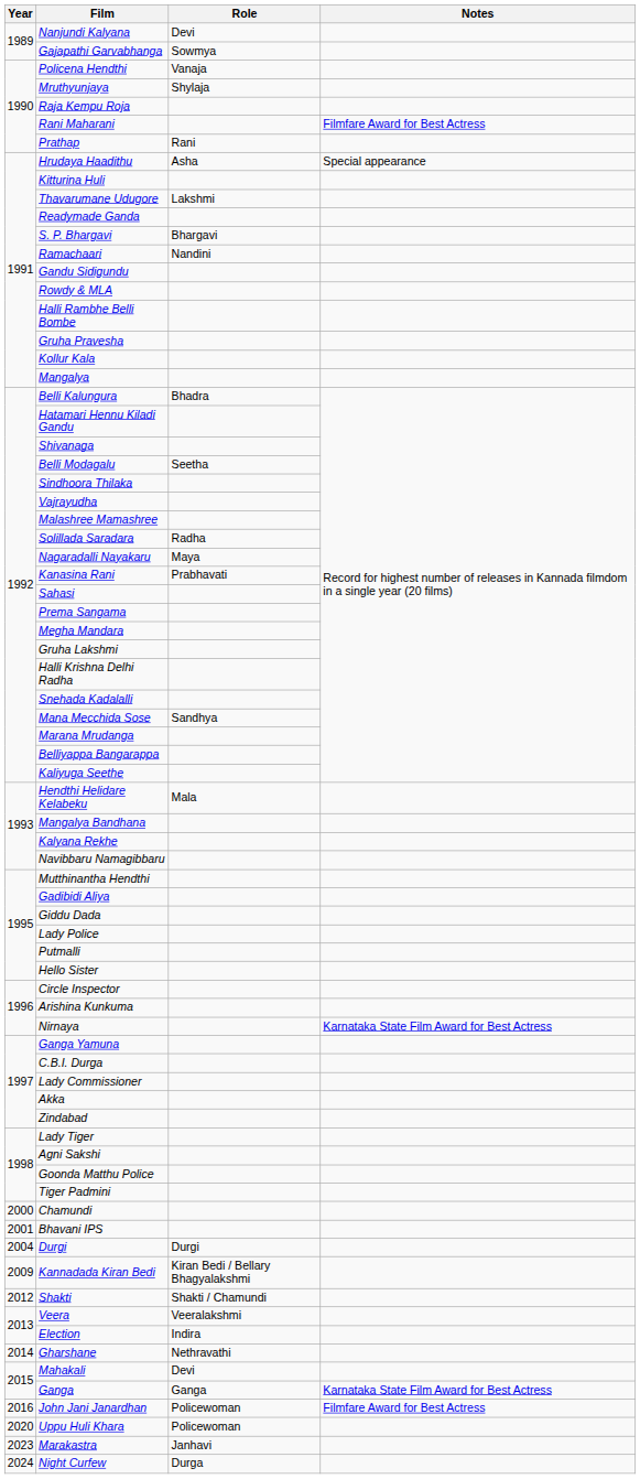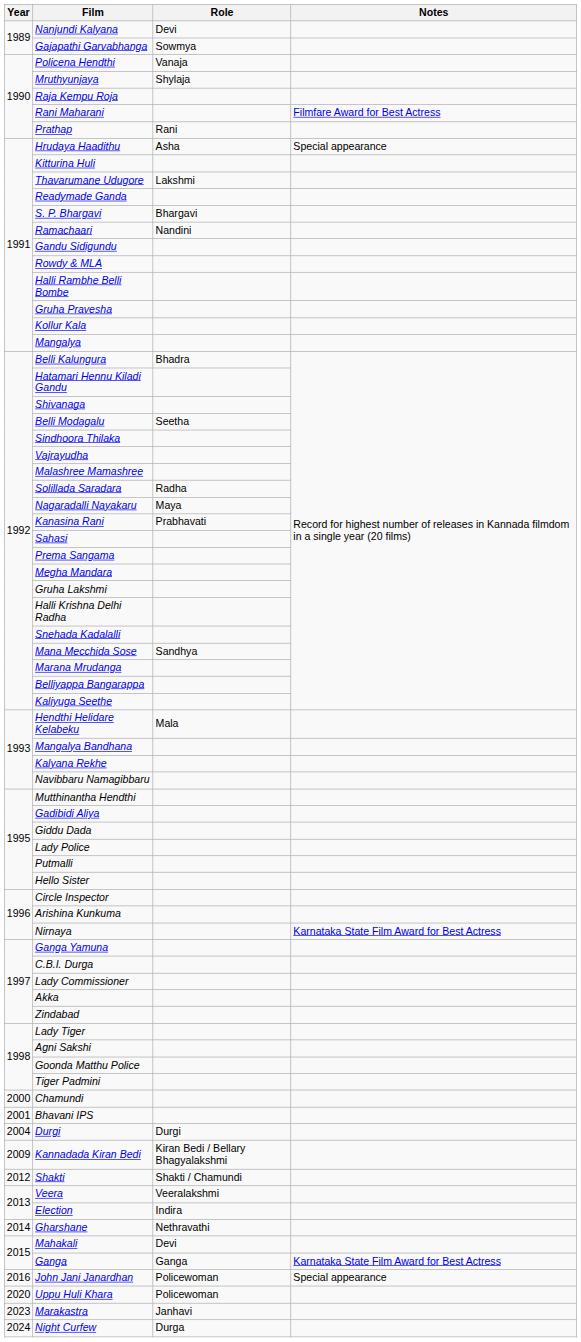John Jani Janardhan | Notes: Filmfare Award for Best Actress -> Special appearance
